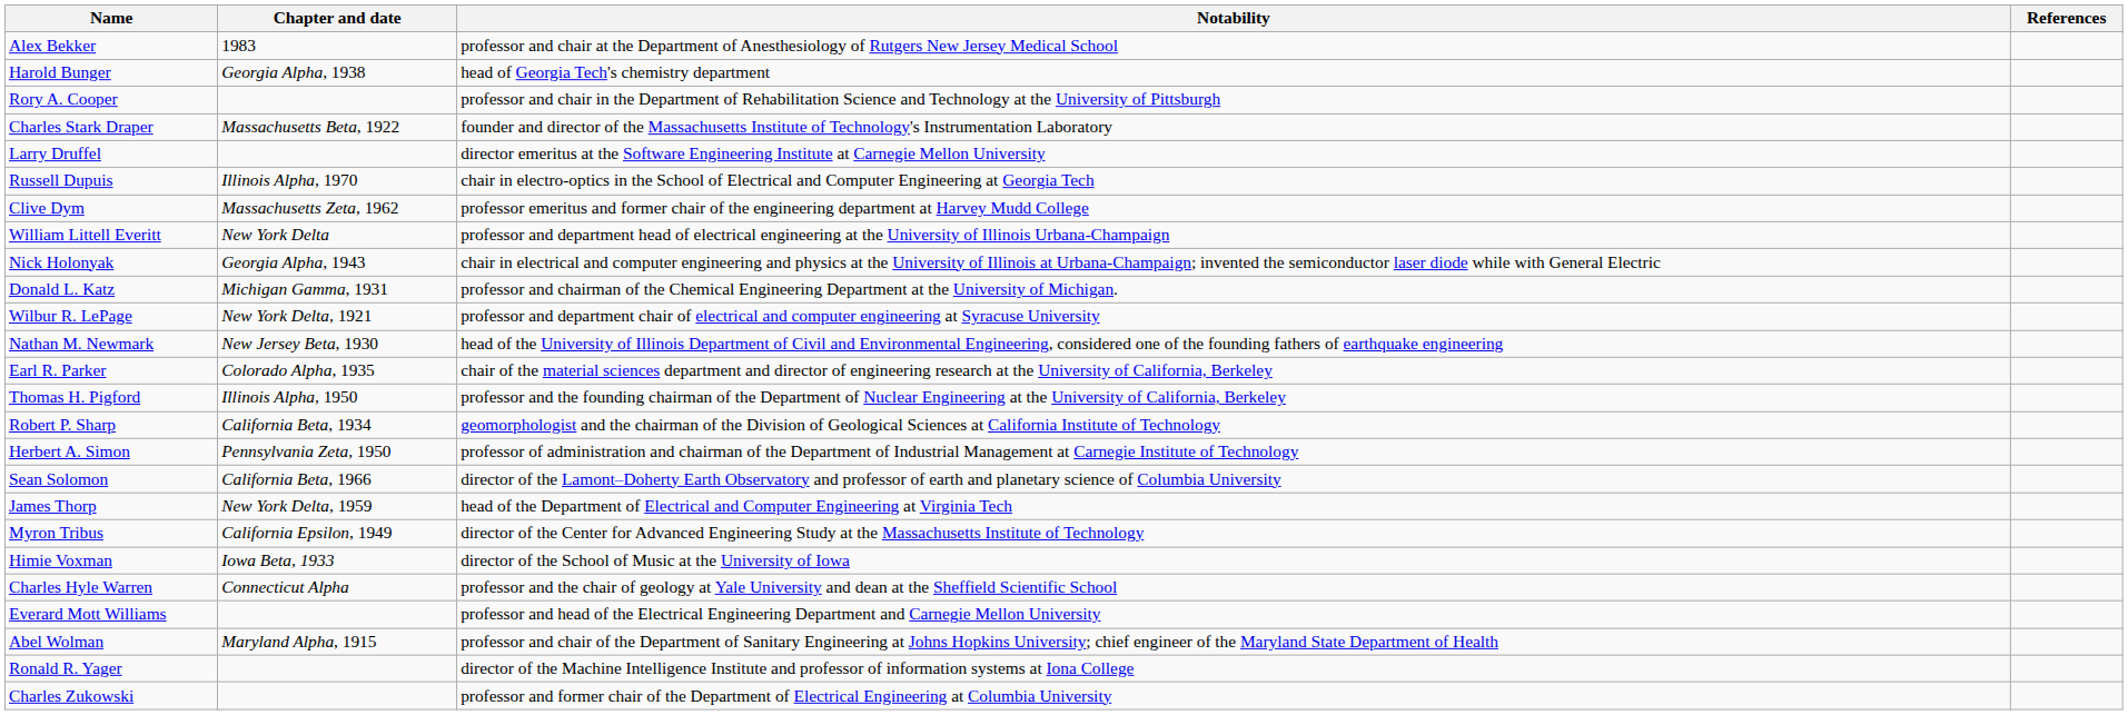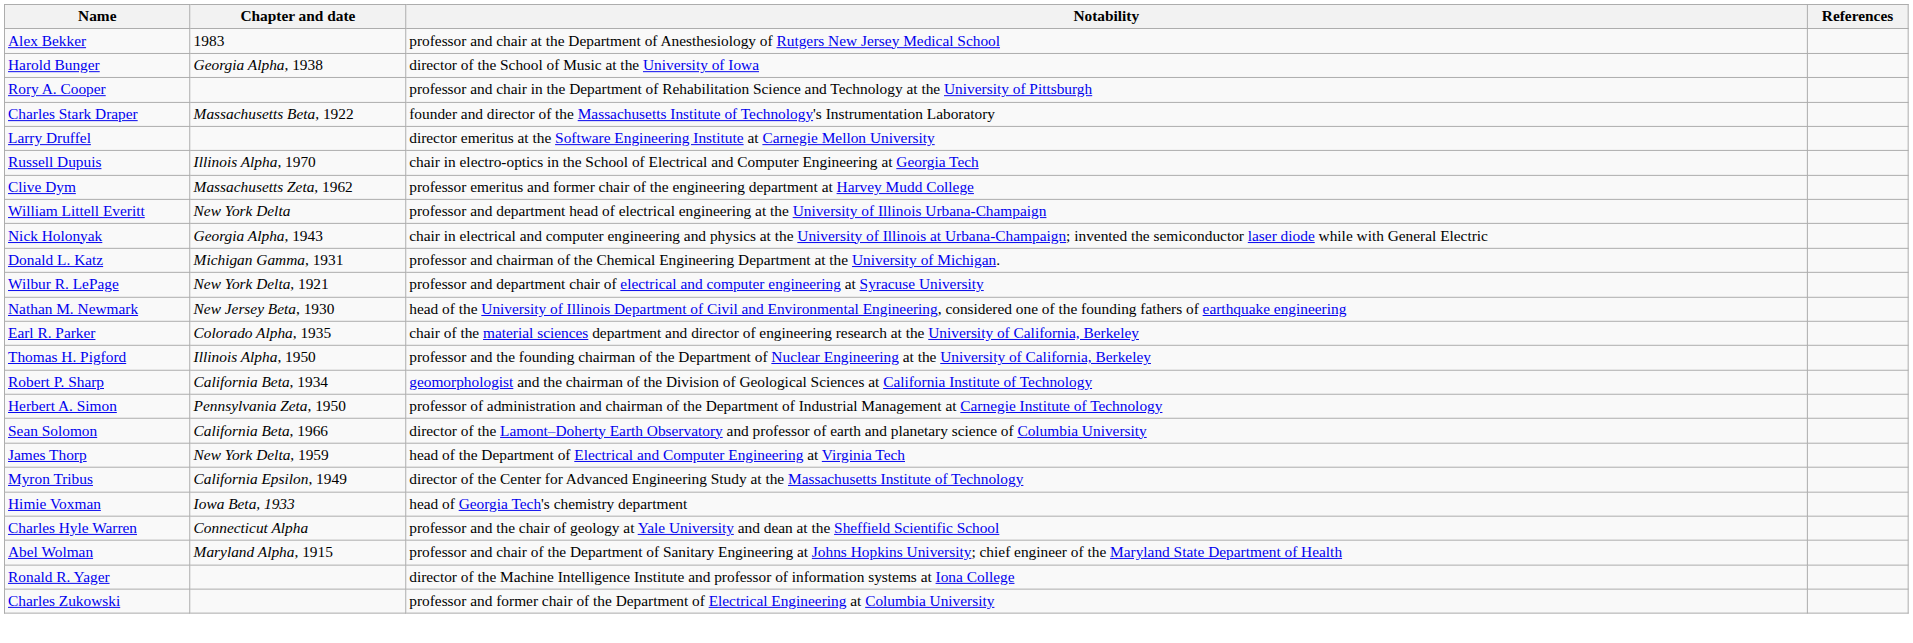Harold Bunger | Notability: head of Georgia Tech's chemistry department -> director of the School of Music at the University of Iowa
Himie Voxman | Notability: director of the School of Music at the University of Iowa -> head of Georgia Tech's chemistry department
- row: Everard Mott Williams | professor and head of the Electrical Engineering Department and Carnegie Mellon University
